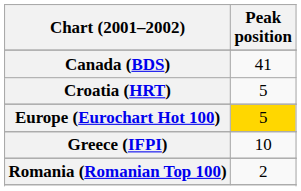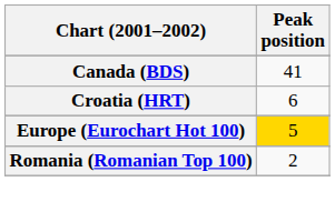Croatia (HRT) | Peak position: 5 -> 6
- row: Greece (IFPI) | 10
